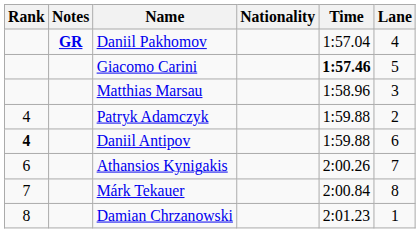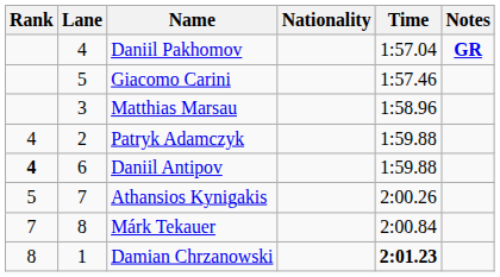columns swapped: Lane <-> Notes
Giacomo Carini | Time: bold -> normal
Athansios Kynigakis | Rank: 6 -> 5
Damian Chrzanowski | Time: normal -> bold
